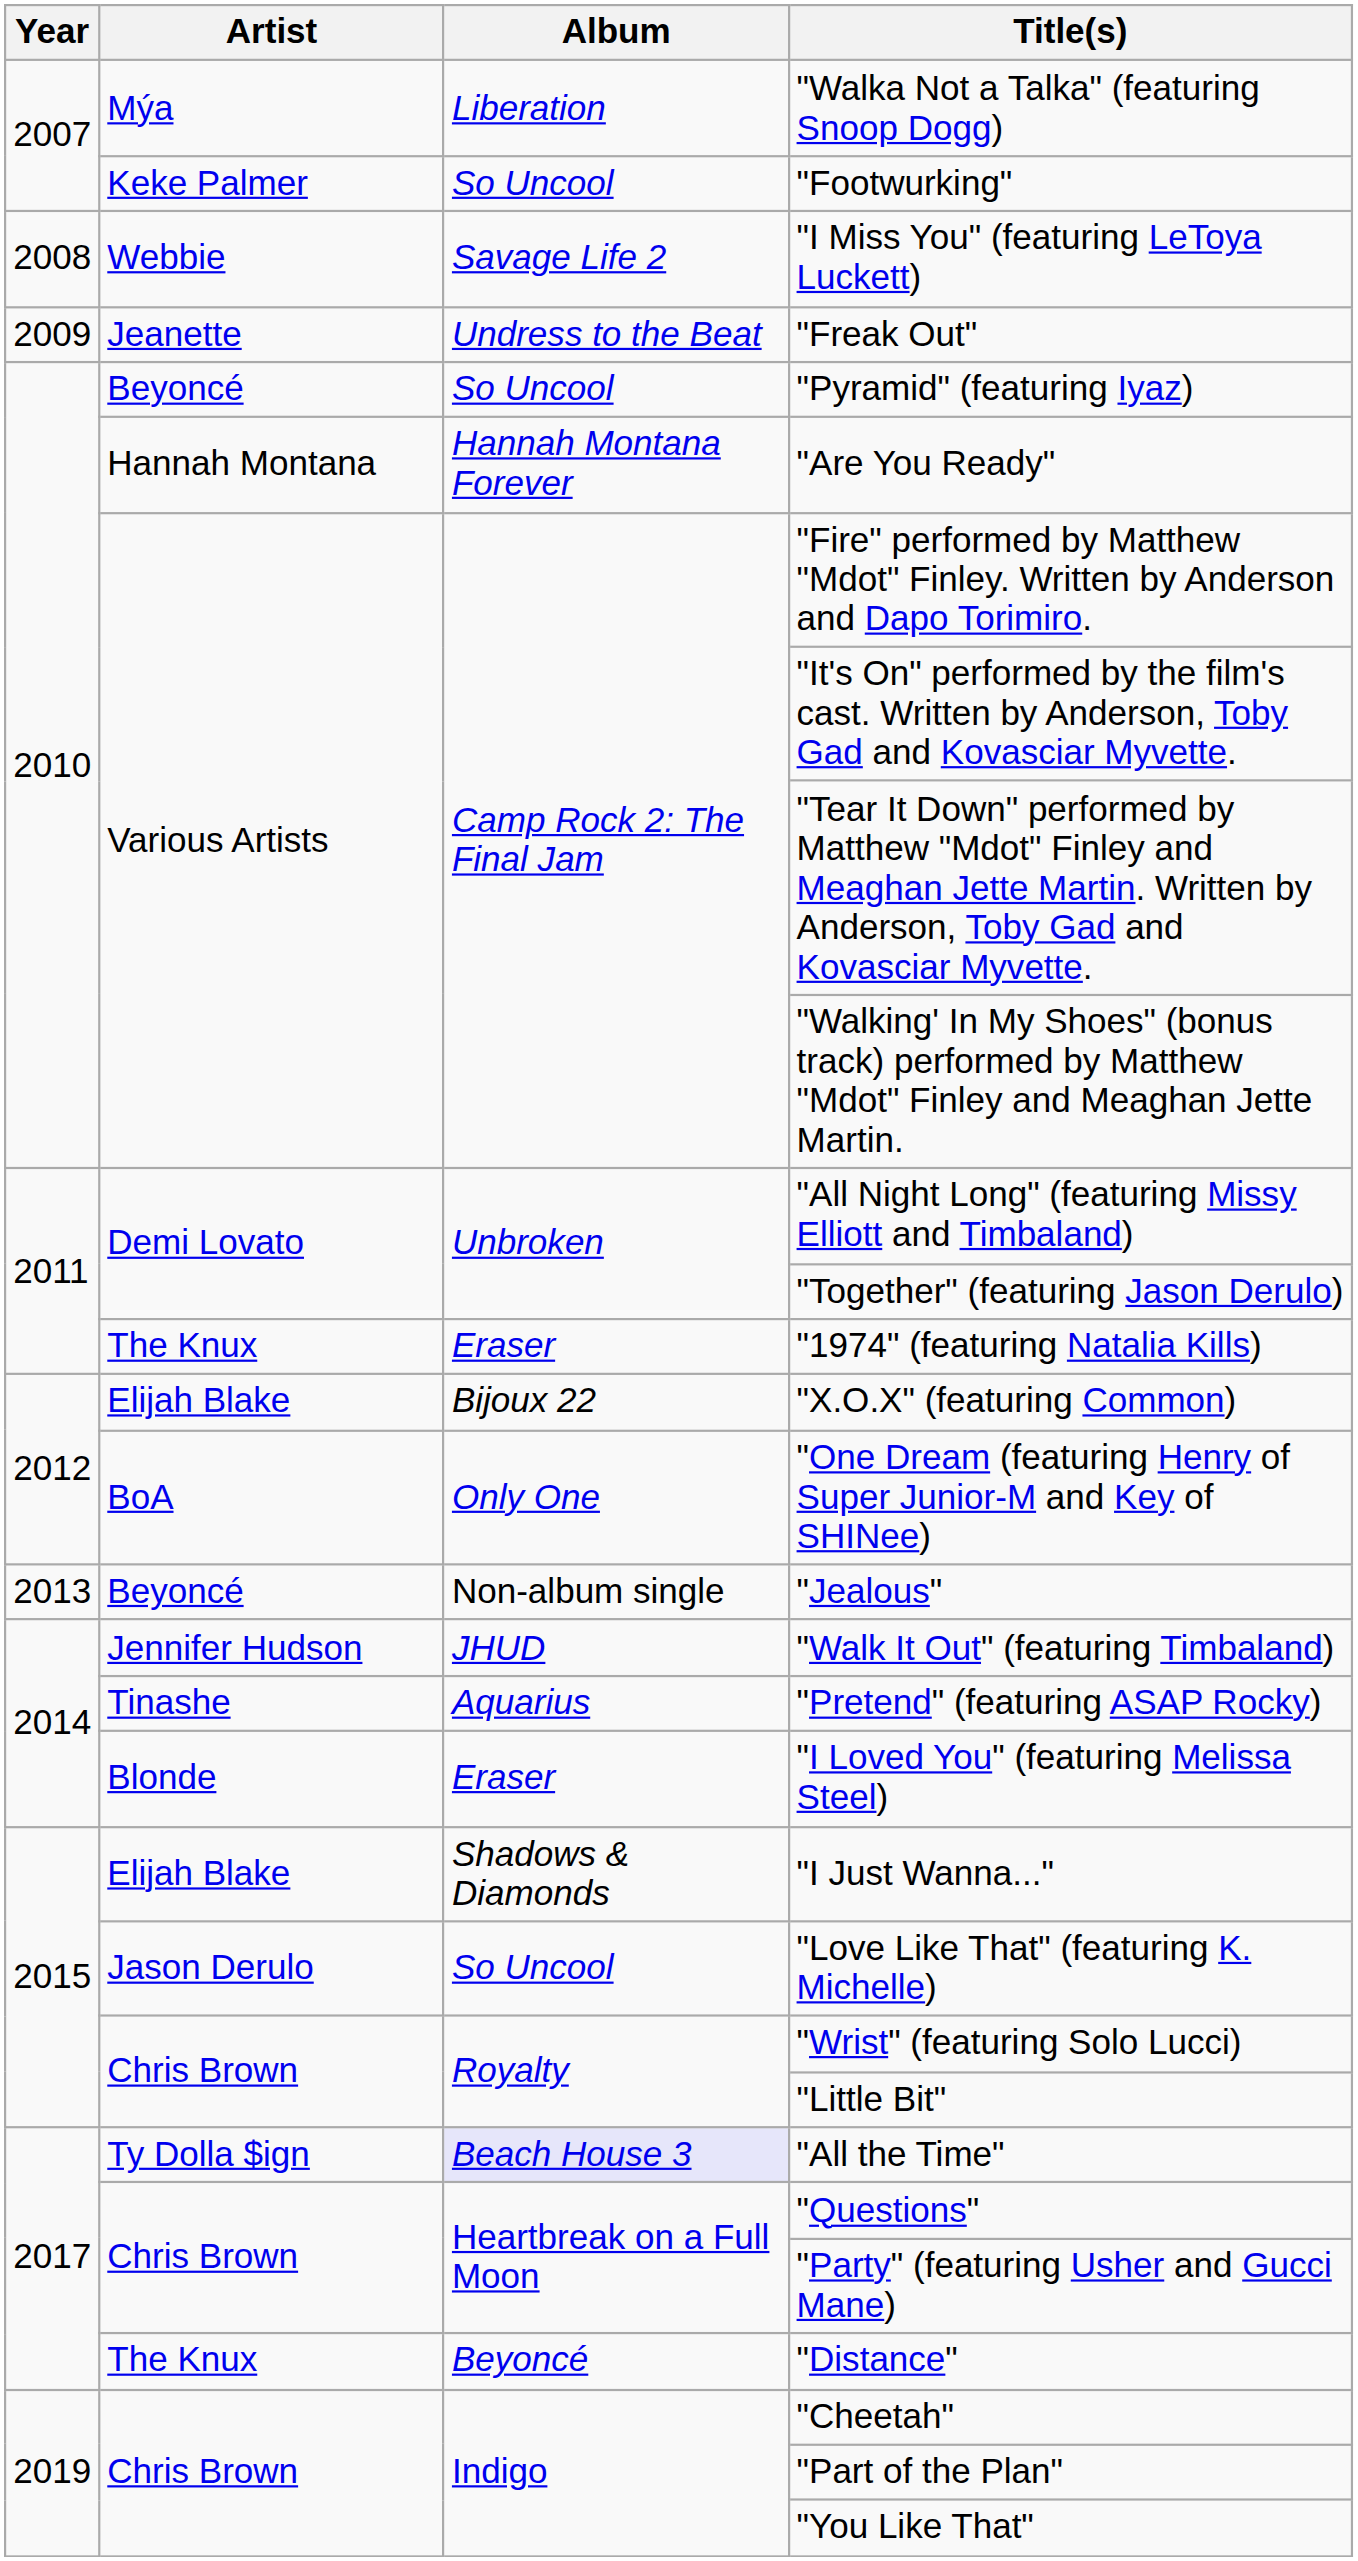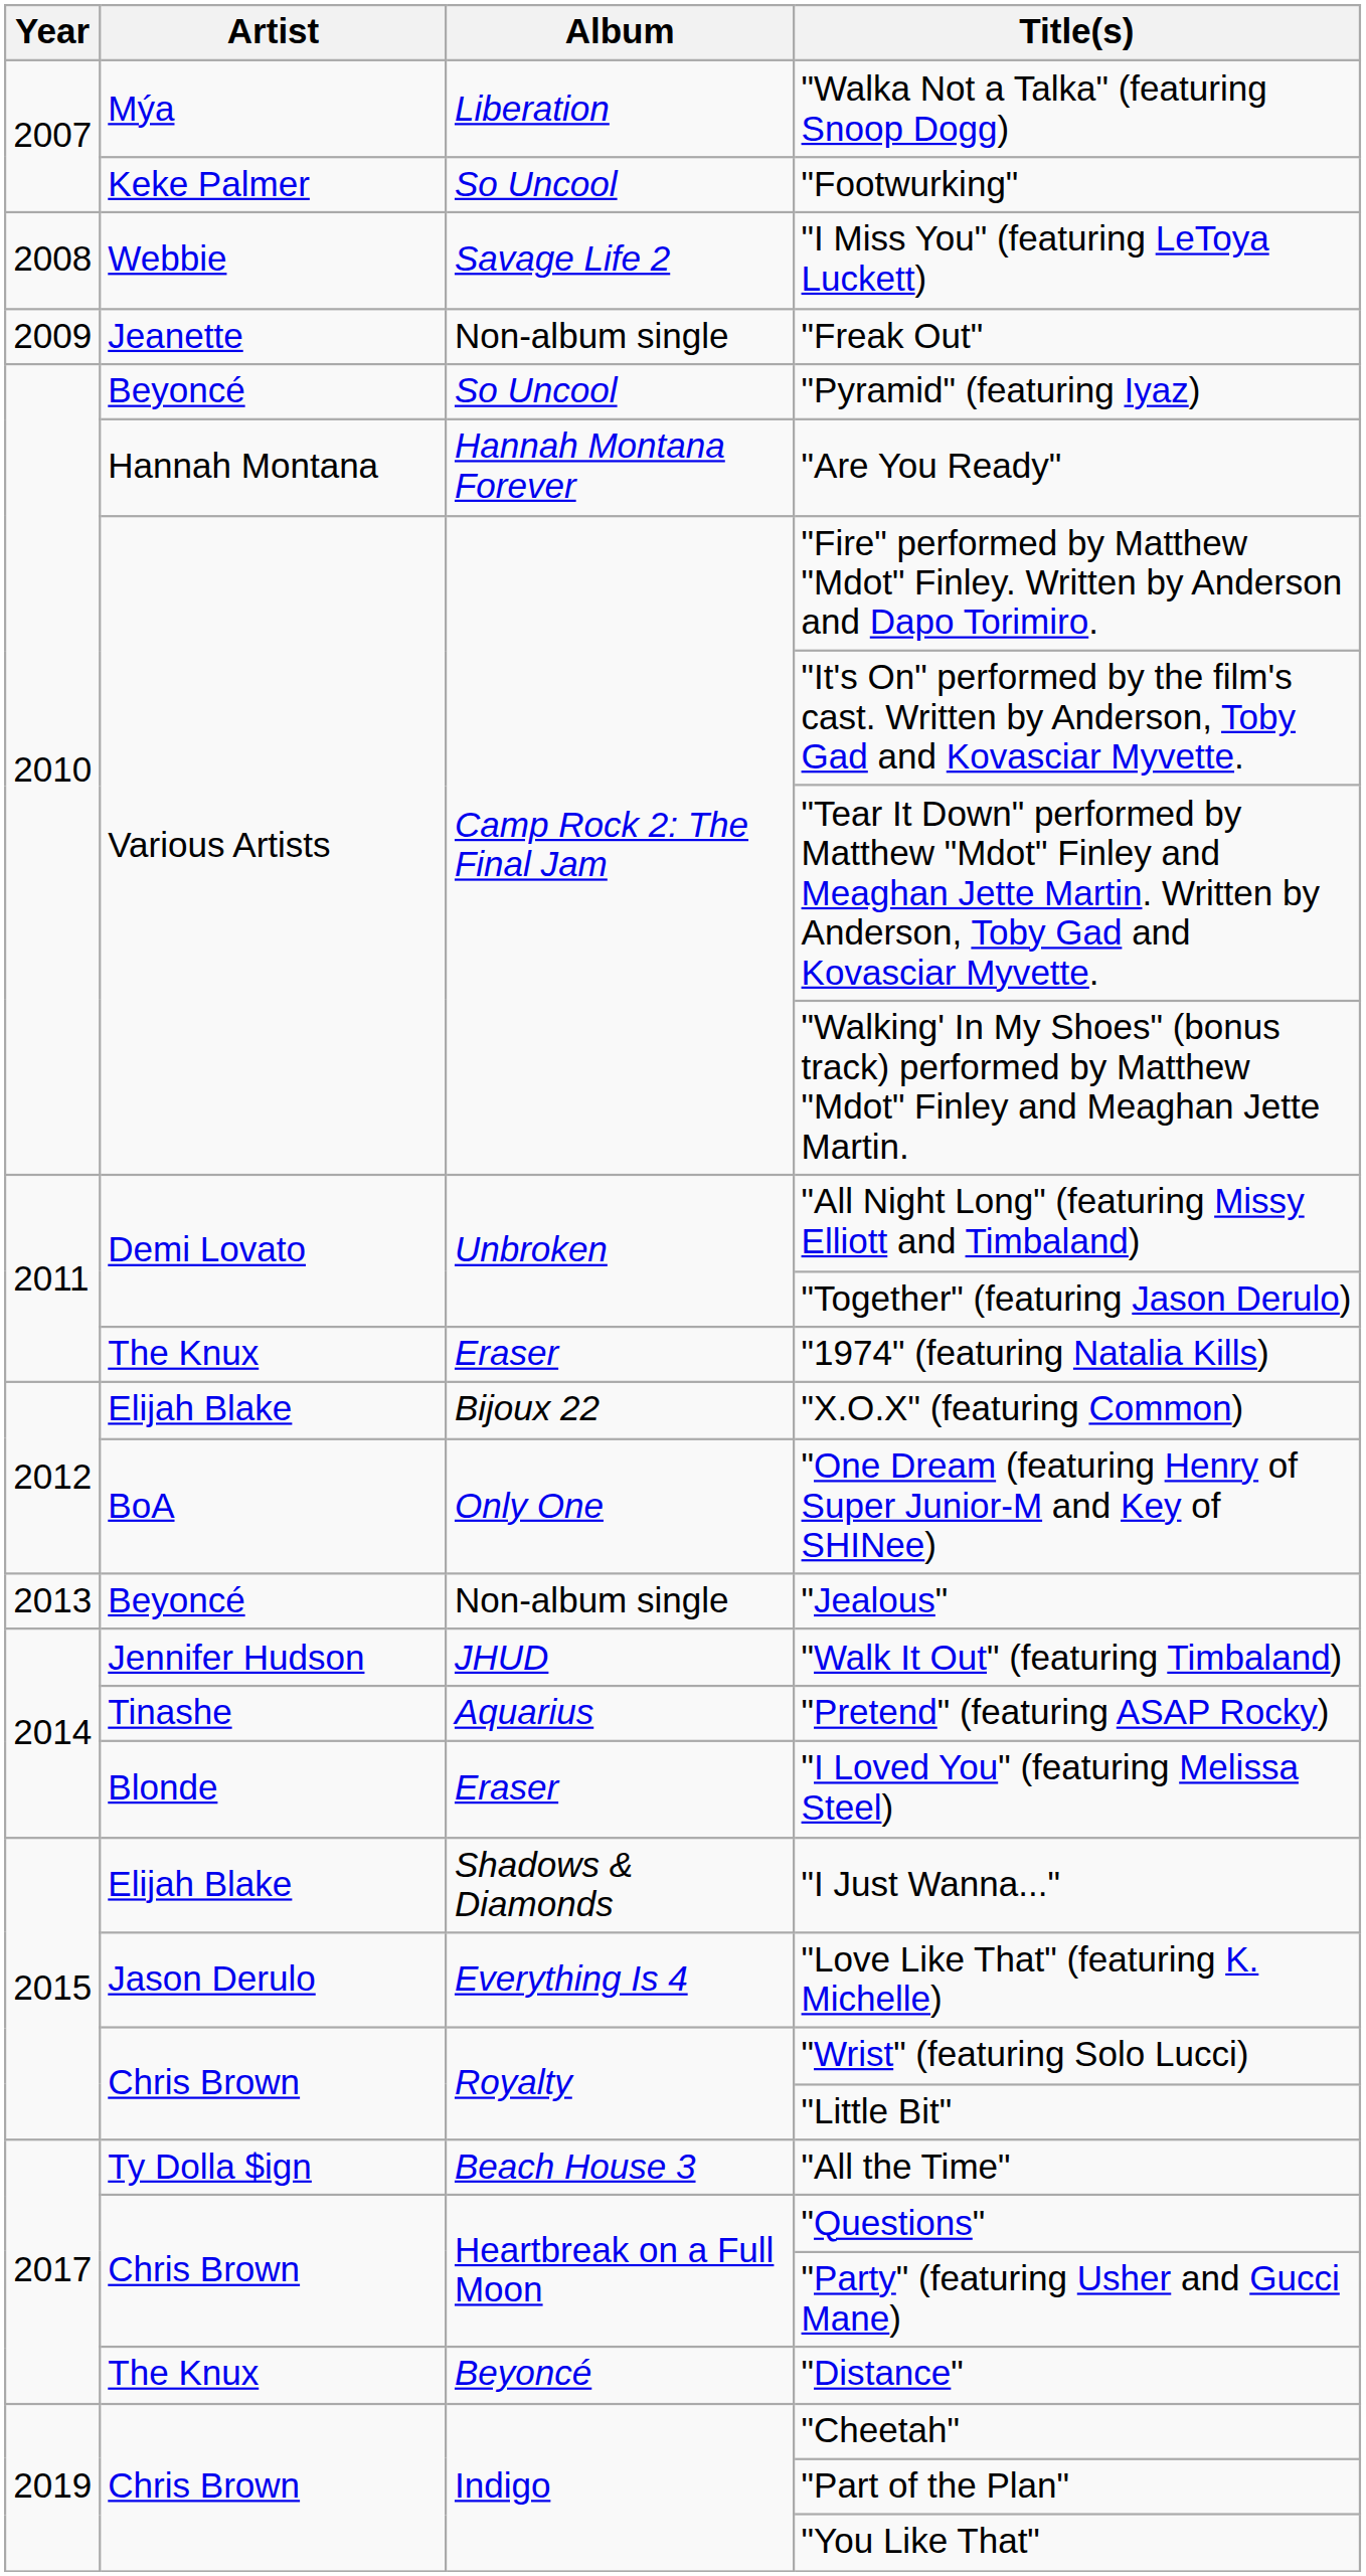"Freak Out" | Album: Undress to the Beat -> Non-album single
"Love Like That" (featuring K. Michelle) | Album: So Uncool -> Everything Is 4
"All the Time" | Album: lavender background -> no background
